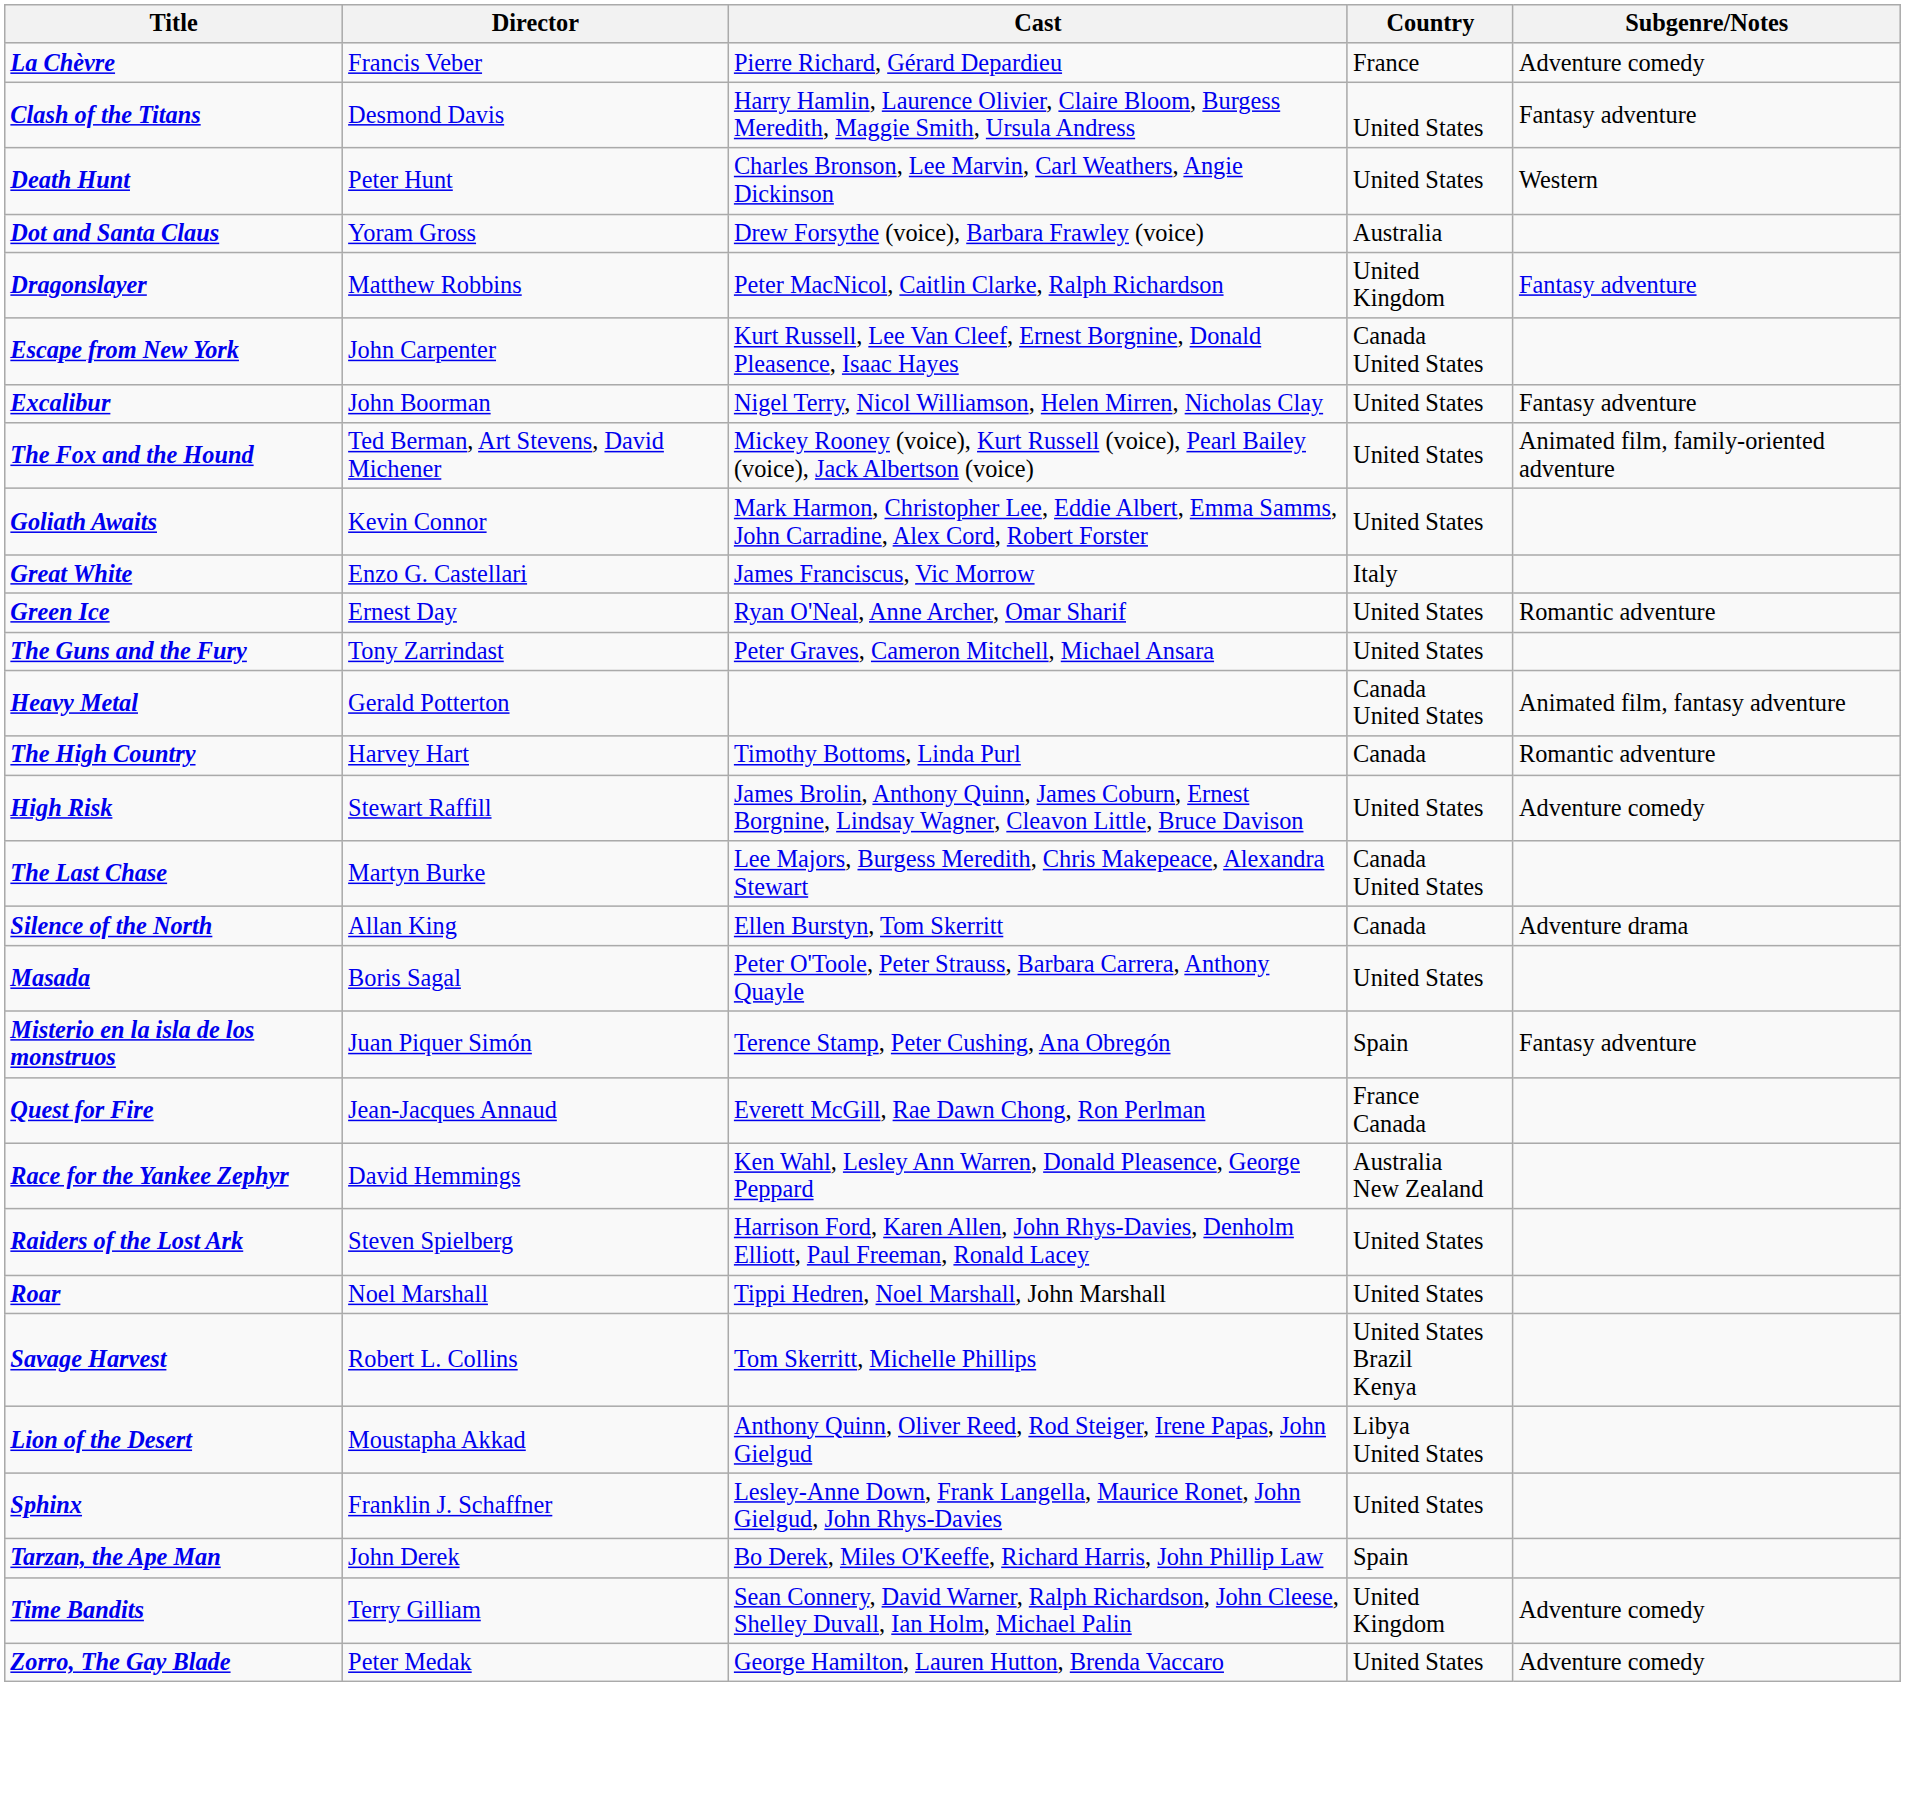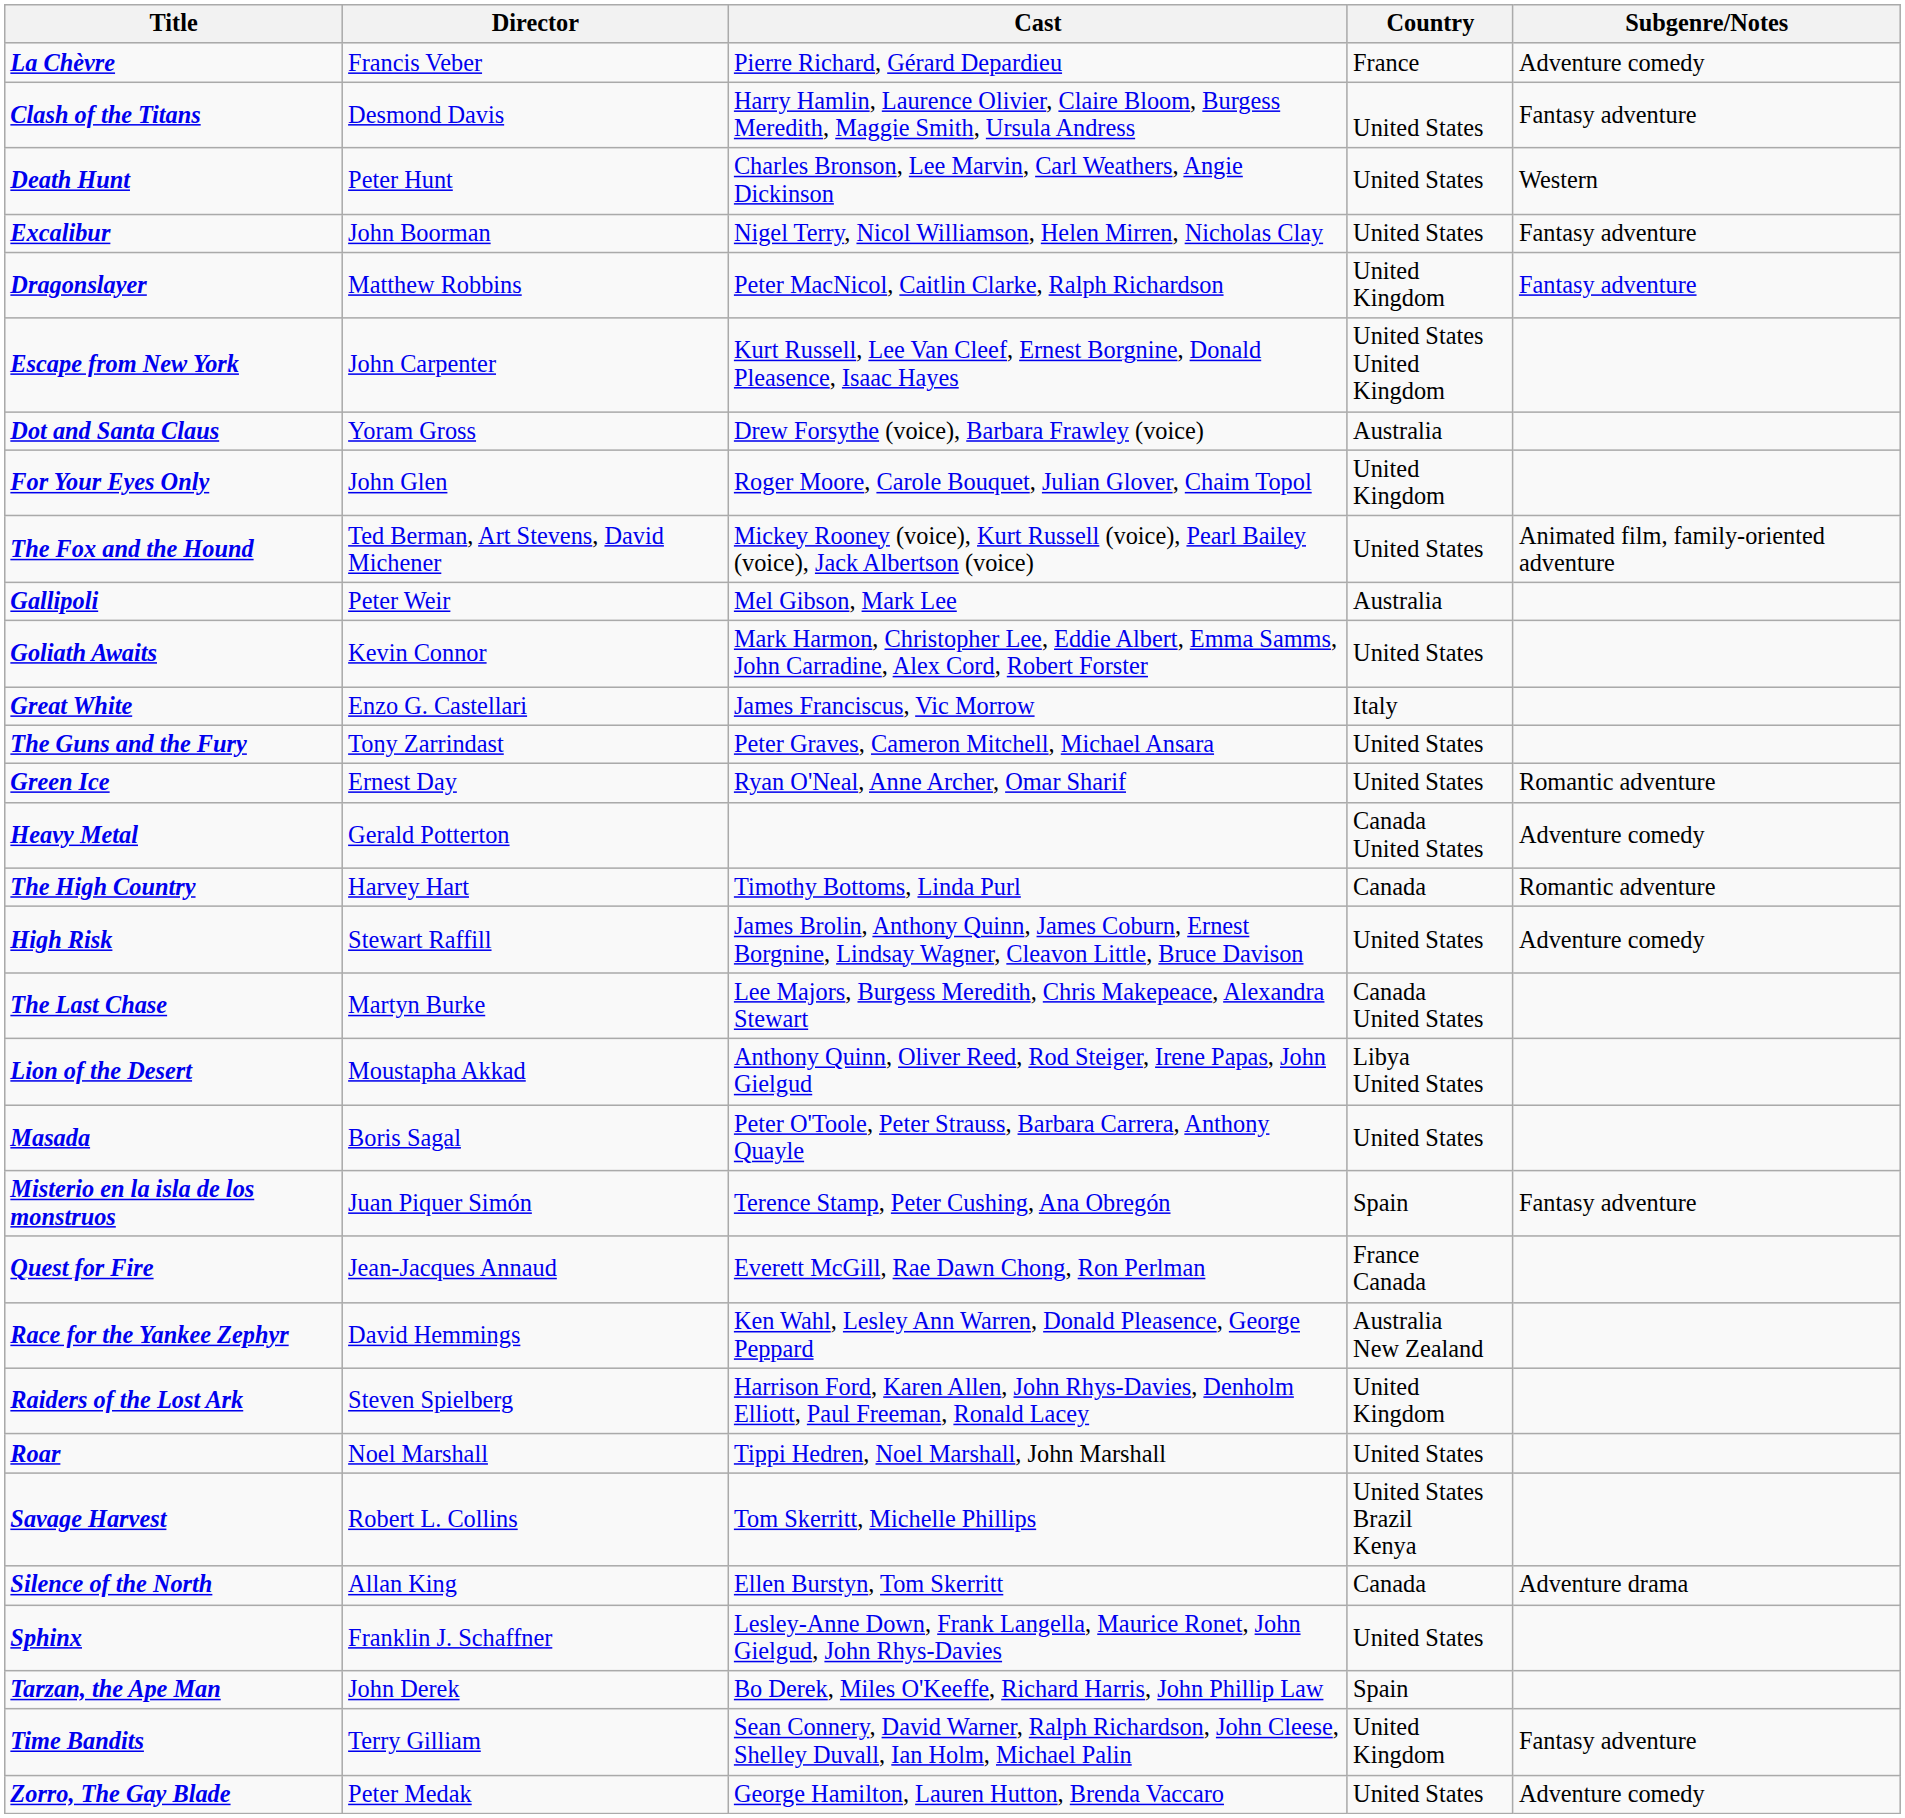rows swapped: Dot and Santa Claus <-> Excalibur
Escape from New York | Country: Canada United States -> United States United Kingdom
+ row: For Your Eyes Only | John Glen | Roger Moore, Carole Bouquet, Julian Glover, Chaim Topol | United Kingdom
+ row: Gallipoli | Peter Weir | Mel Gibson, Mark Lee | Australia
rows swapped: Green Ice <-> The Guns and the Fury
Heavy Metal | Subgenre/Notes: Animated film, fantasy adventure -> Adventure comedy
rows swapped: Lion of the Desert <-> Silence of the North
Raiders of the Lost Ark | Country: United States -> United Kingdom
Time Bandits | Subgenre/Notes: Adventure comedy -> Fantasy adventure
